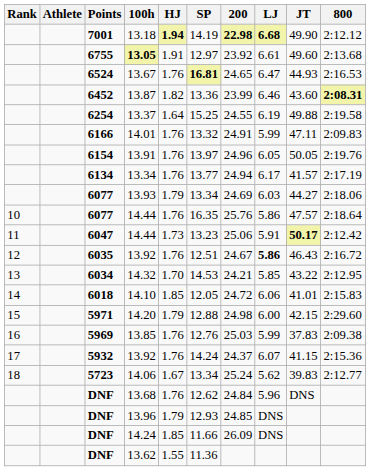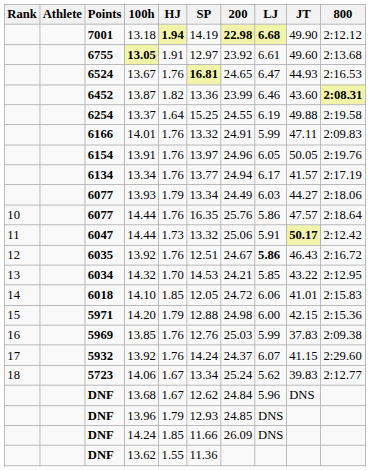13.93 | 200: 24.69 -> 24.49
6047 / 14.44 | SP: 13.23 -> 13.32
14.20 | 800: 2:29.60 -> 2:15.36
5932 / 13.92 | 800: 2:15.36 -> 2:29.60
13.68 | HJ: 1.76 -> 1.67
